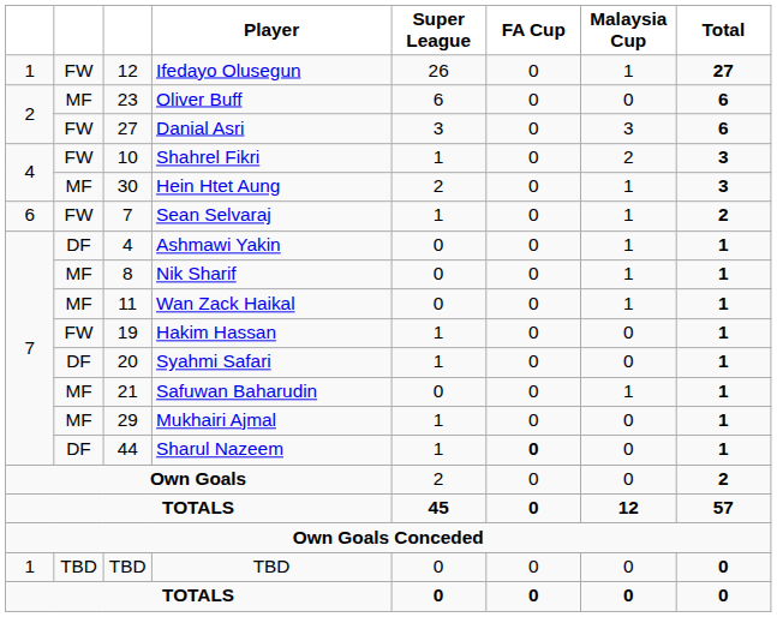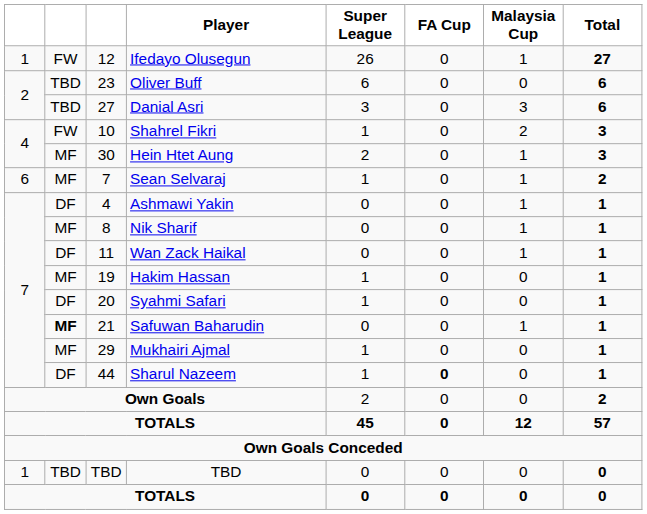Oliver Buff | column 2: MF -> TBD
Danial Asri | column 2: FW -> TBD
Sean Selvaraj | column 2: FW -> MF
Wan Zack Haikal | column 2: MF -> DF
Hakim Hassan | column 2: FW -> MF
Safuwan Baharudin | column 2: normal -> bold
